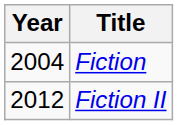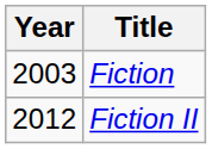Fiction | Year: 2004 -> 2003
